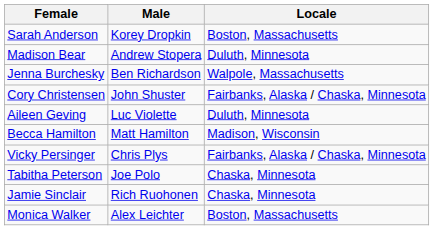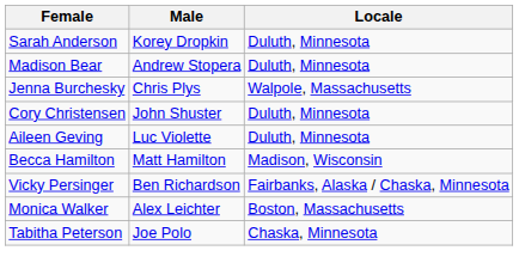Sarah Anderson | Locale: Boston, Massachusetts -> Duluth, Minnesota
Jenna Burchesky | Male: Ben Richardson -> Chris Plys
Cory Christensen | Locale: Fairbanks, Alaska / Chaska, Minnesota -> Duluth, Minnesota
Vicky Persinger | Male: Chris Plys -> Ben Richardson
rows swapped: Tabitha Peterson <-> Monica Walker
- row: Jamie Sinclair | Rich Ruohonen | Chaska, Minnesota
